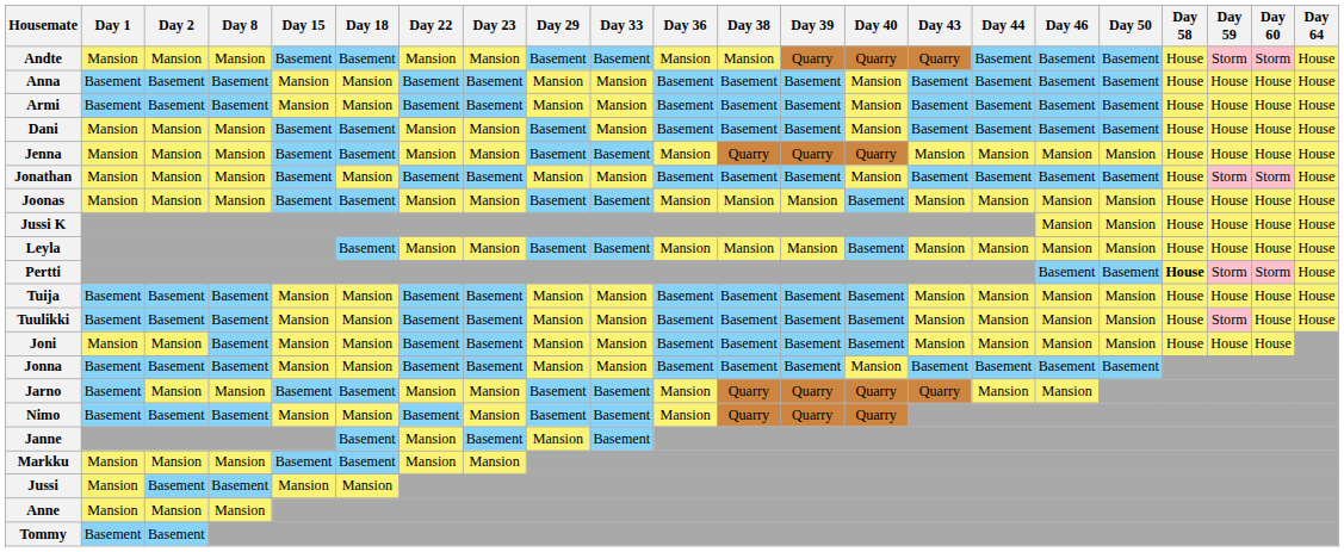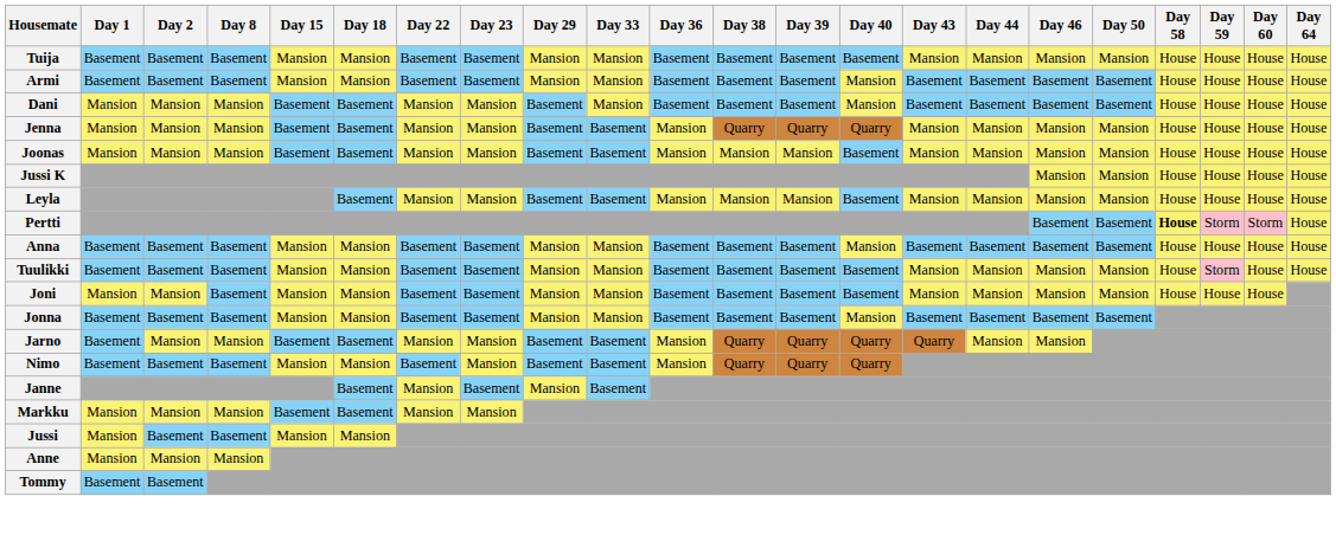- row: Andte | Mansion | Mansion | Mansion | Basement | Basement | Mansion | Mansion | Basement | Basement | Mansion | Mansion | Quarry | Quarry | Quarry | Basement | Basement | Basement | House | Storm | Storm | House
rows swapped: Anna <-> Tuija
- row: Jonathan | Mansion | Mansion | Mansion | Basement | Mansion | Basement | Basement | Mansion | Mansion | Basement | Basement | Basement | Mansion | Basement | Basement | Basement | Basement | House | Storm | Storm | House
